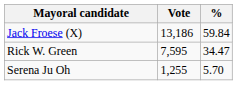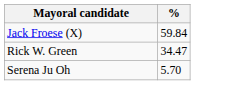- column: Vote | 13,186 | 7,595 | 1,255
